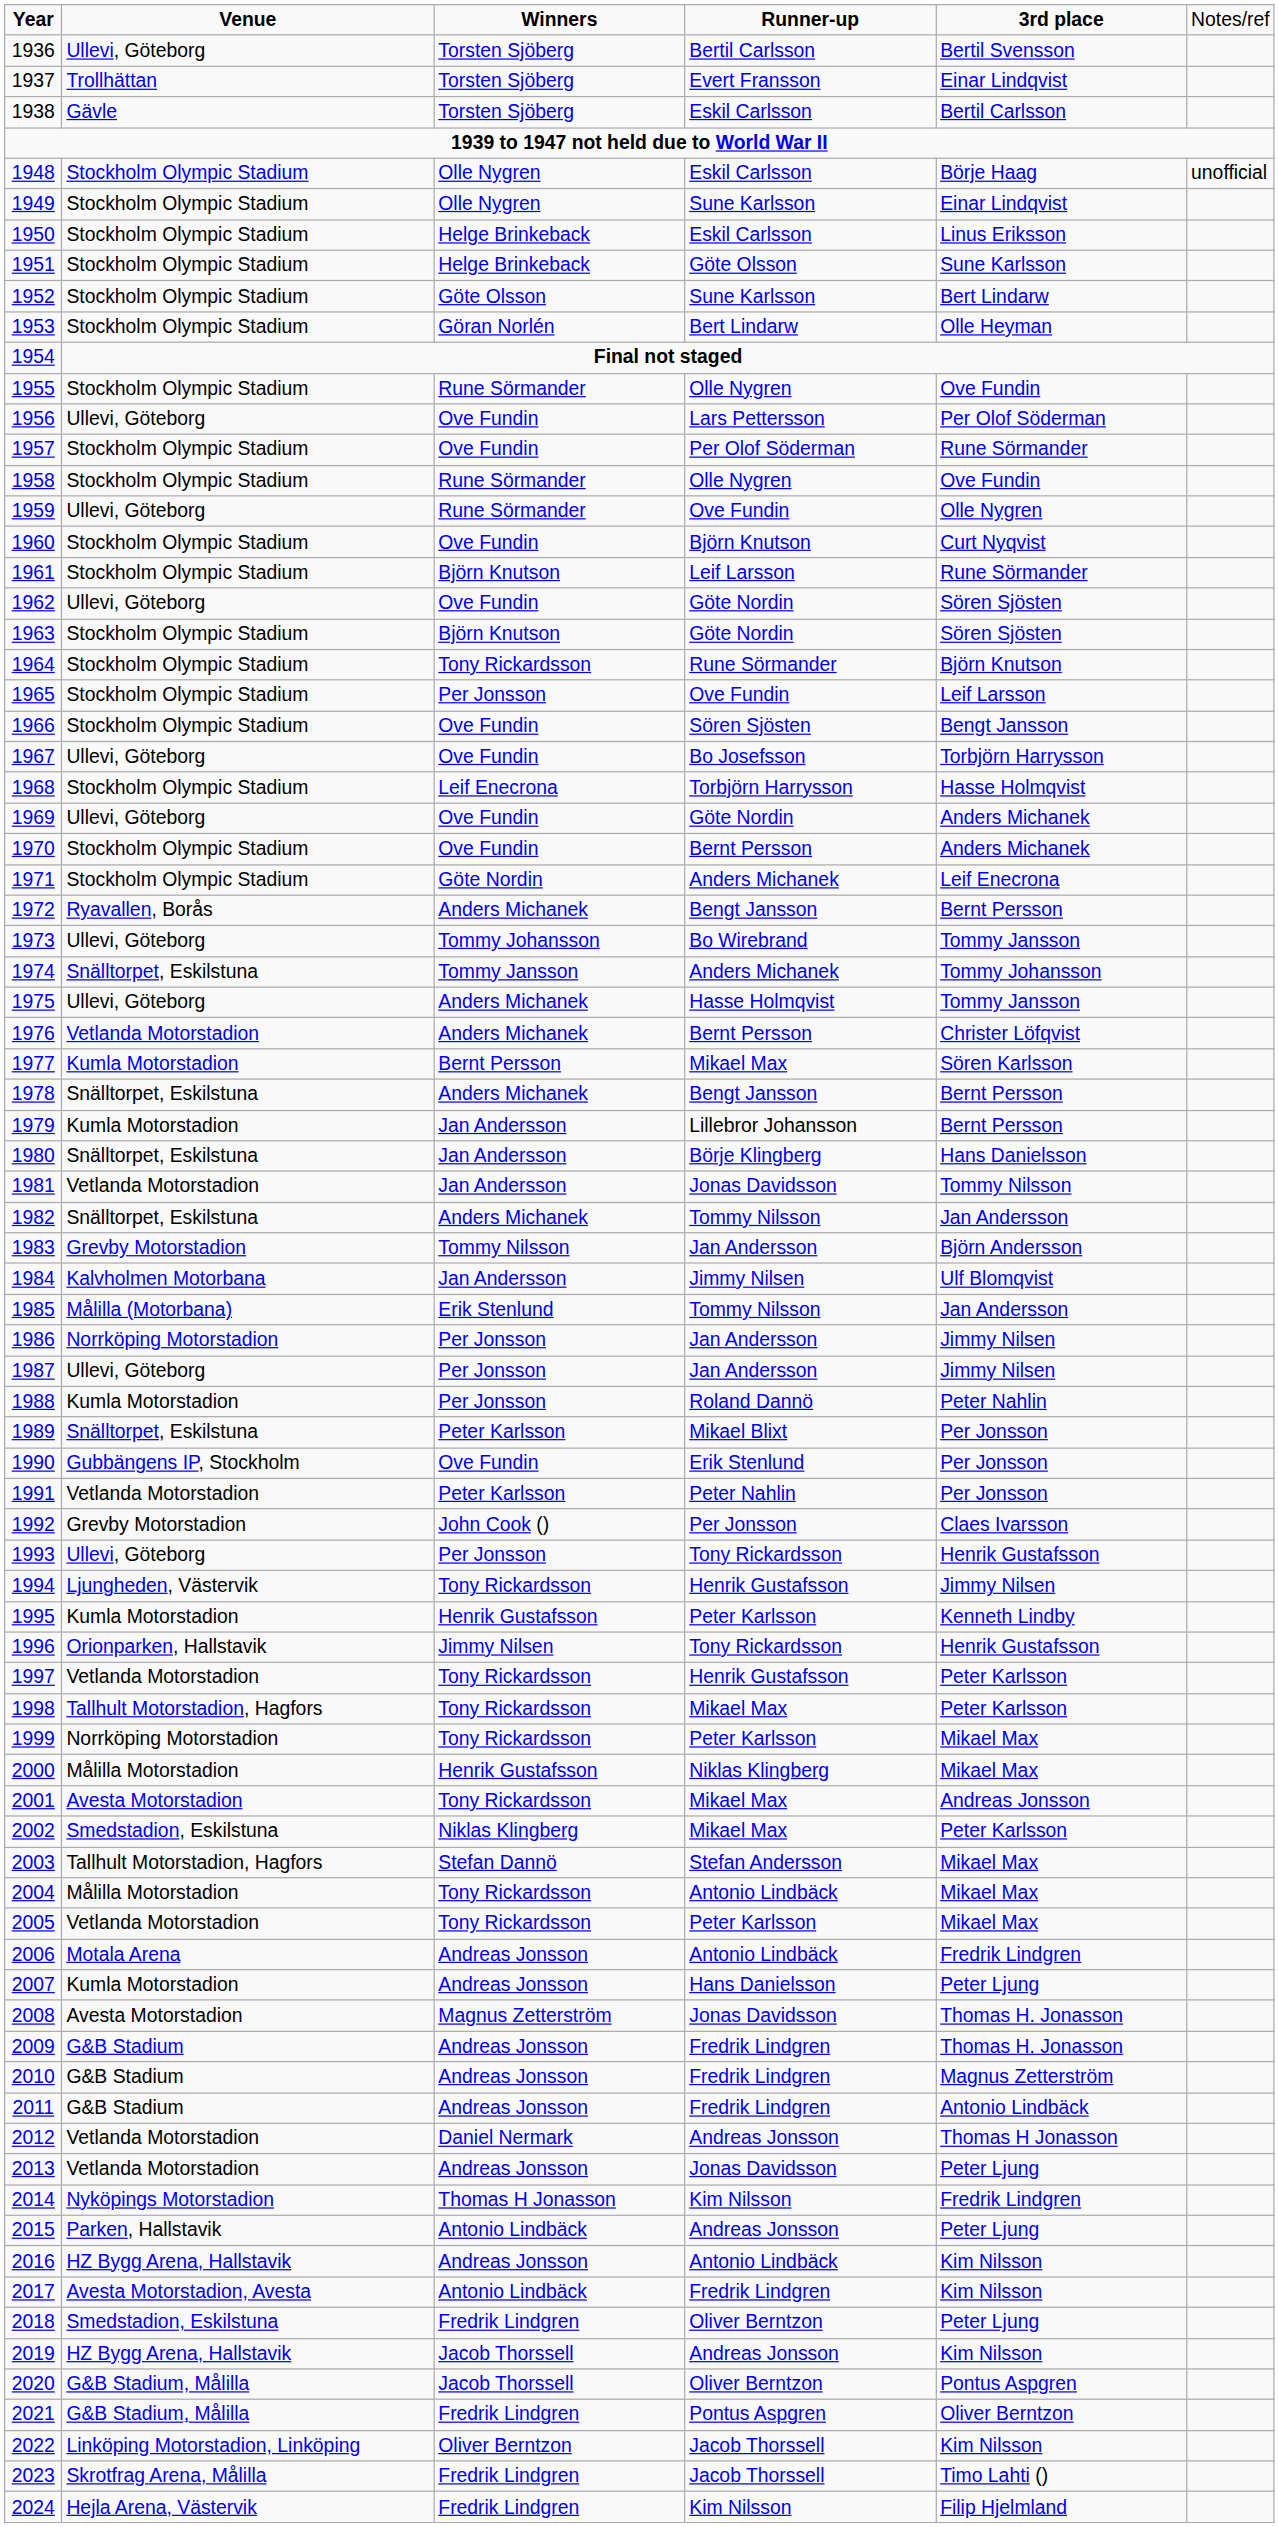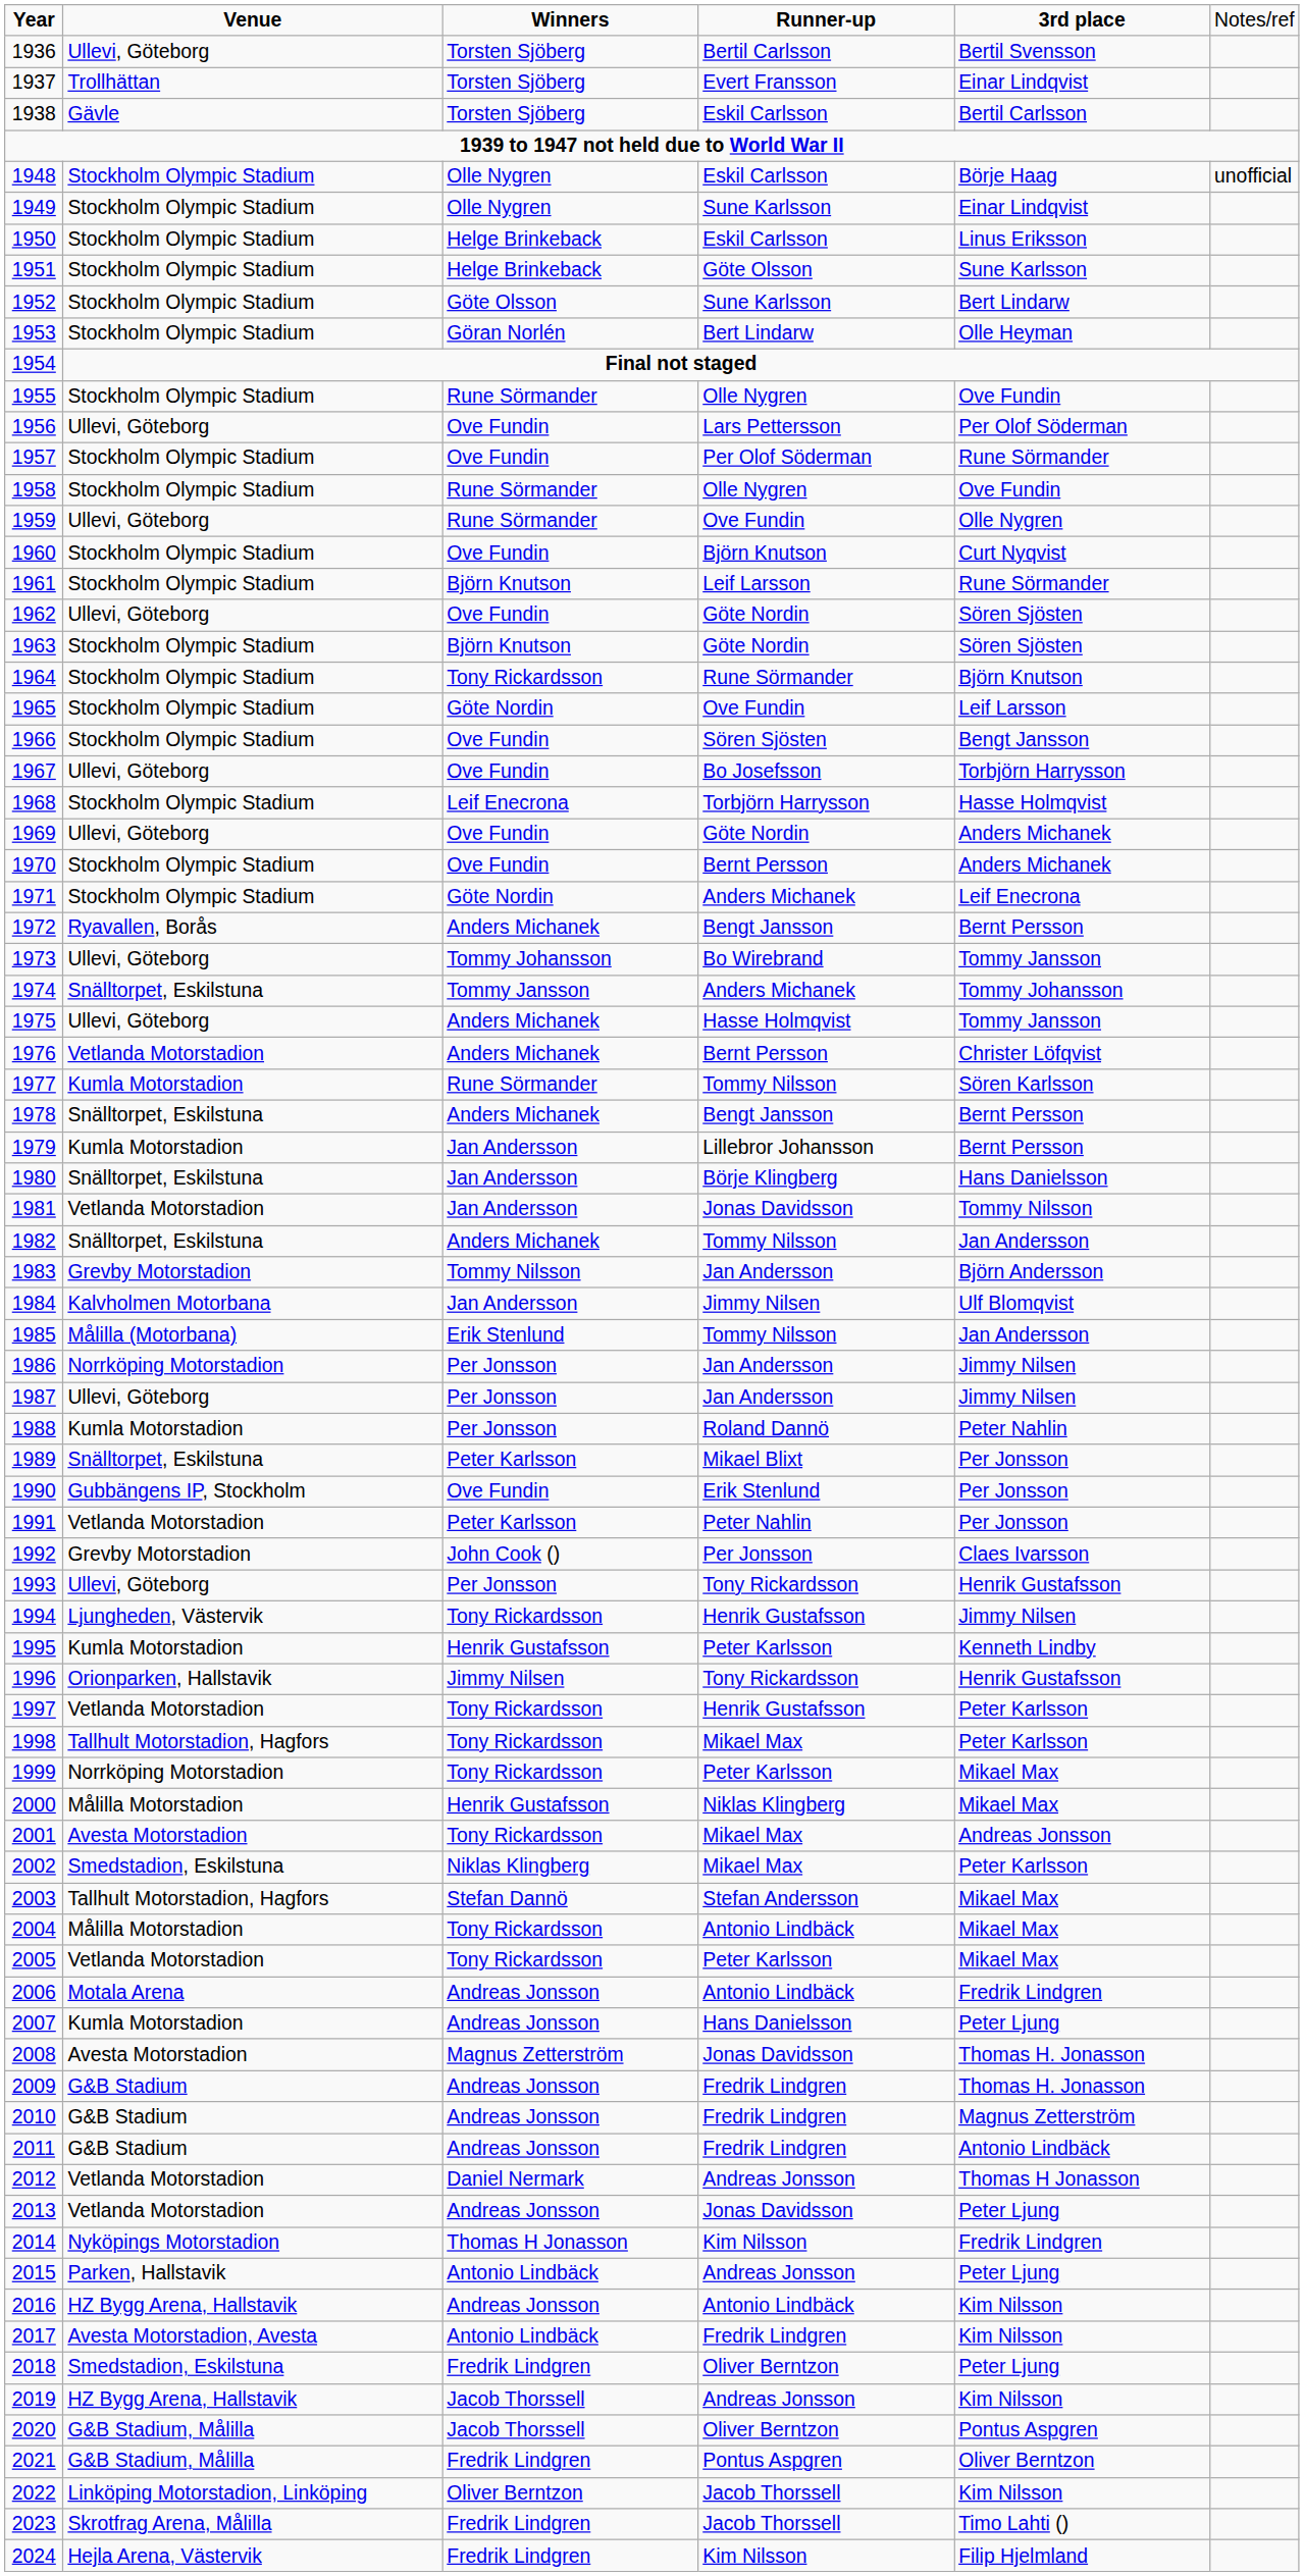1965 | column 3: Per Jonsson -> Göte Nordin
1977 | column 3: Bernt Persson -> Rune Sörmander
1977 | column 4: Mikael Max -> Tommy Nilsson
